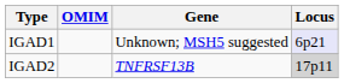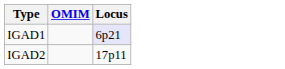- column: Gene | Unknown; MSH5 suggested | TNFRSF13B
IGAD2 | Locus: lightgrey background -> no background
